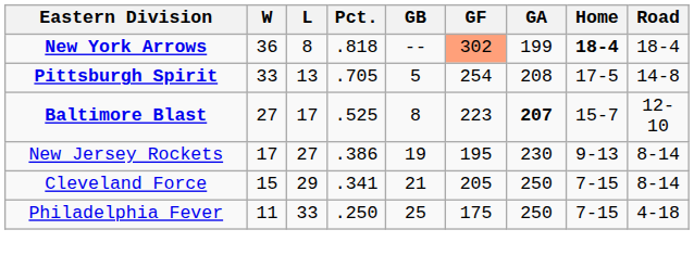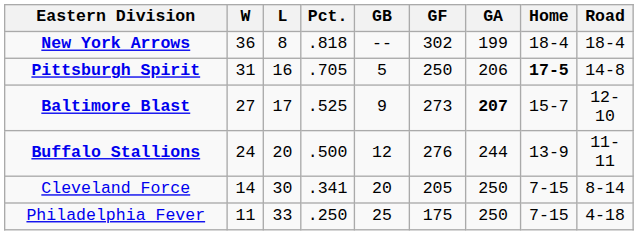New York Arrows | GF: lightsalmon background -> no background
New York Arrows | Home: bold -> normal
Pittsburgh Spirit | W: 33 -> 31
Pittsburgh Spirit | L: 13 -> 16
Pittsburgh Spirit | GF: 254 -> 250
Pittsburgh Spirit | GA: 208 -> 206
Pittsburgh Spirit | Home: normal -> bold
Baltimore Blast | GB: 8 -> 9
Baltimore Blast | GF: 223 -> 273
+ row: Buffalo Stallions | 24 | 20 | .500 | 12 | 276 | 244 | 13-9 | 11-11
- row: New Jersey Rockets | 17 | 27 | .386 | 19 | 195 | 230 | 9-13 | 8-14
Cleveland Force | W: 15 -> 14
Cleveland Force | L: 29 -> 30
Cleveland Force | GB: 21 -> 20
